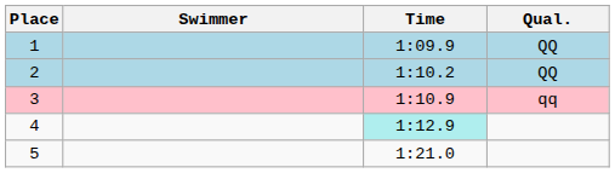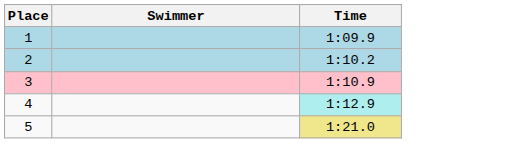- column: Qual. | QQ | QQ | qq
5 | Time: no background -> khaki background
